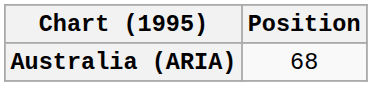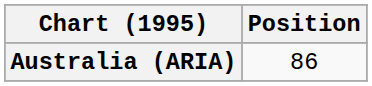Australia (ARIA) | Position: 68 -> 86
